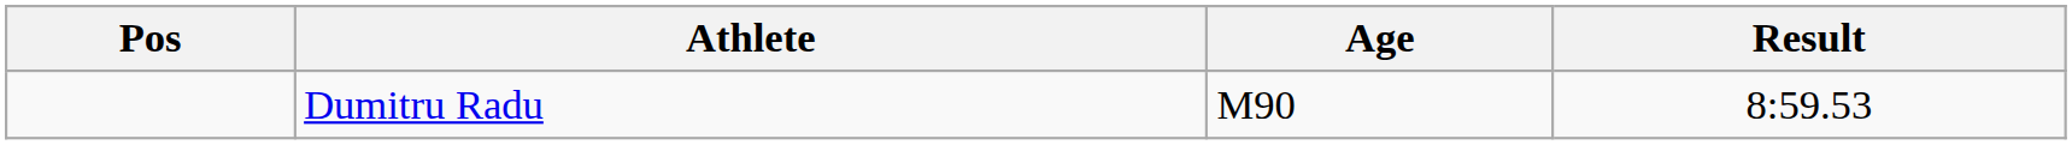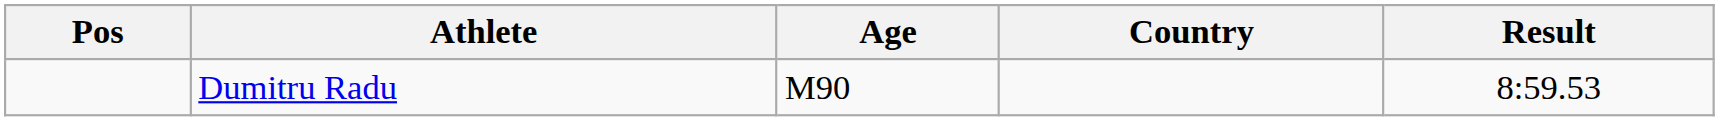+ column: Country
